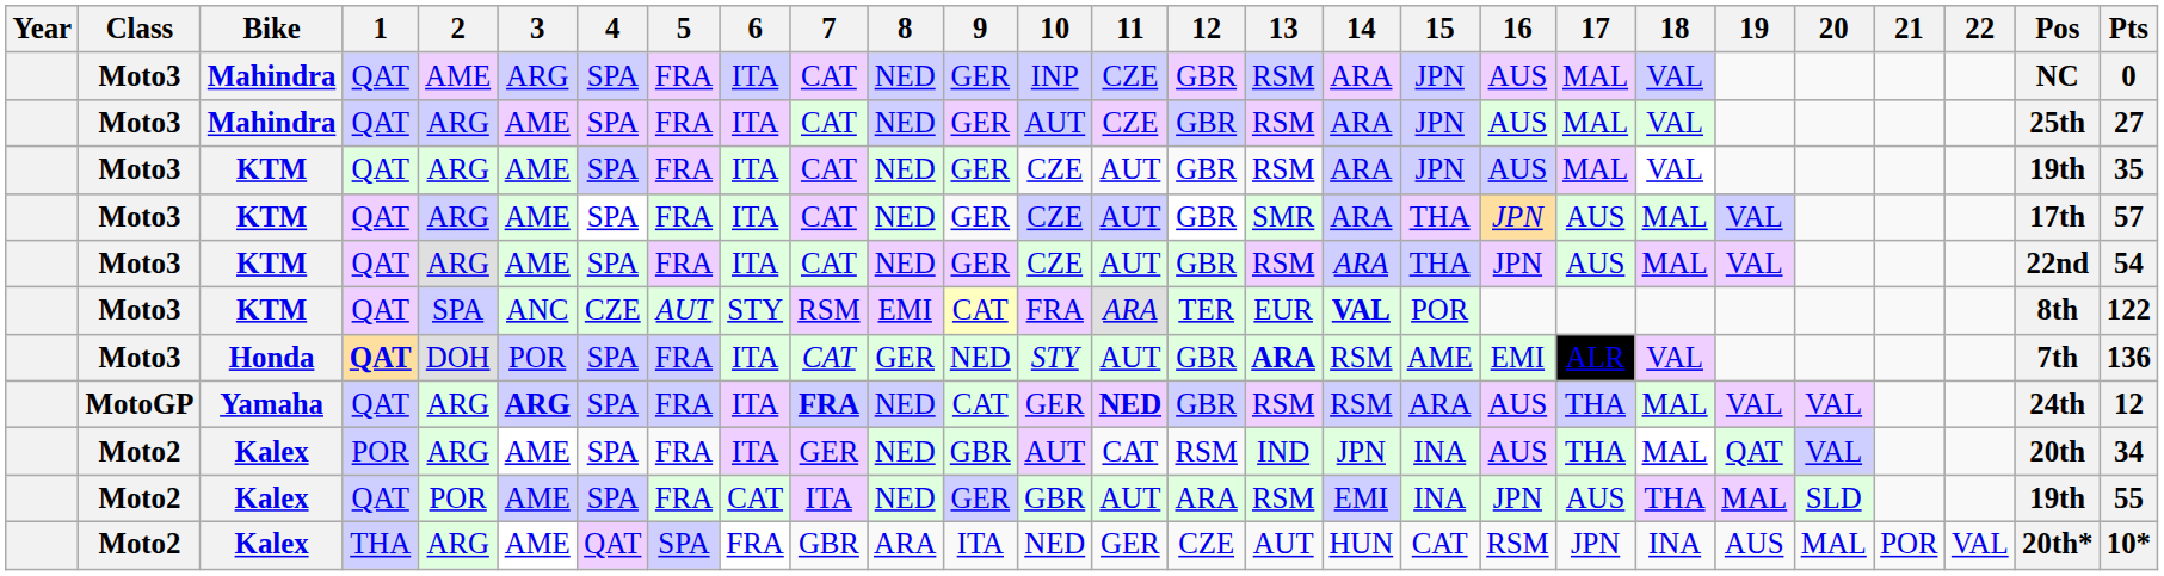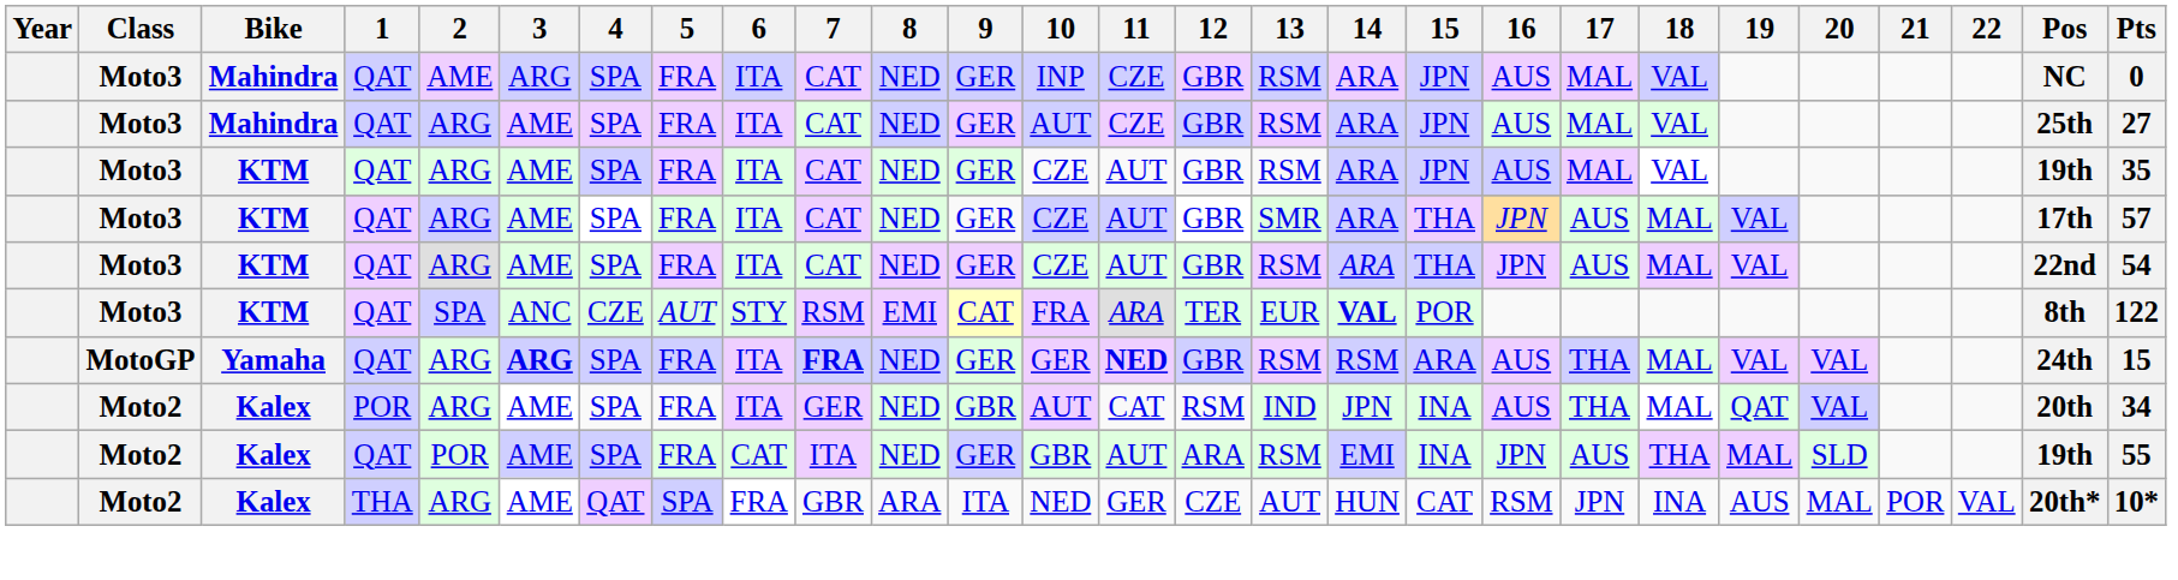- row: Moto3 | Honda | QAT | DOH | POR | SPA | FRA | ITA | CAT | GER | NED | STY | AUT | GBR | ARA | RSM | AME | EMI | ALR | VAL | 7th | 136
Yamaha | 9: CAT -> GER
Yamaha | Pts: 12 -> 15
